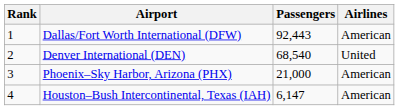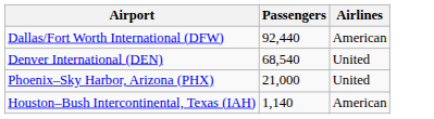- column: Rank | 1 | 2 | 3 | 4
Dallas/Fort Worth International (DFW) | Passengers: 92,443 -> 92,440
Phoenix–Sky Harbor, Arizona (PHX) | Airlines: American -> United
Houston–Bush Intercontinental, Texas (IAH) | Passengers: 6,147 -> 1,140
